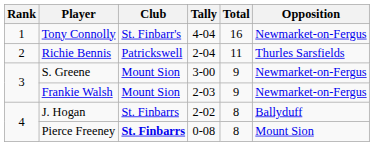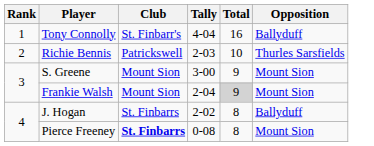Tony Connolly | Opposition: Newmarket-on-Fergus -> Ballyduff
Richie Bennis | Tally: 2-04 -> 2-03
Richie Bennis | Total: 11 -> 10
S. Greene | Opposition: Newmarket-on-Fergus -> Mount Sion
Frankie Walsh | Tally: 2-03 -> 2-04
Frankie Walsh | Total: no background -> lightgrey background
Frankie Walsh | Opposition: Newmarket-on-Fergus -> Mount Sion
